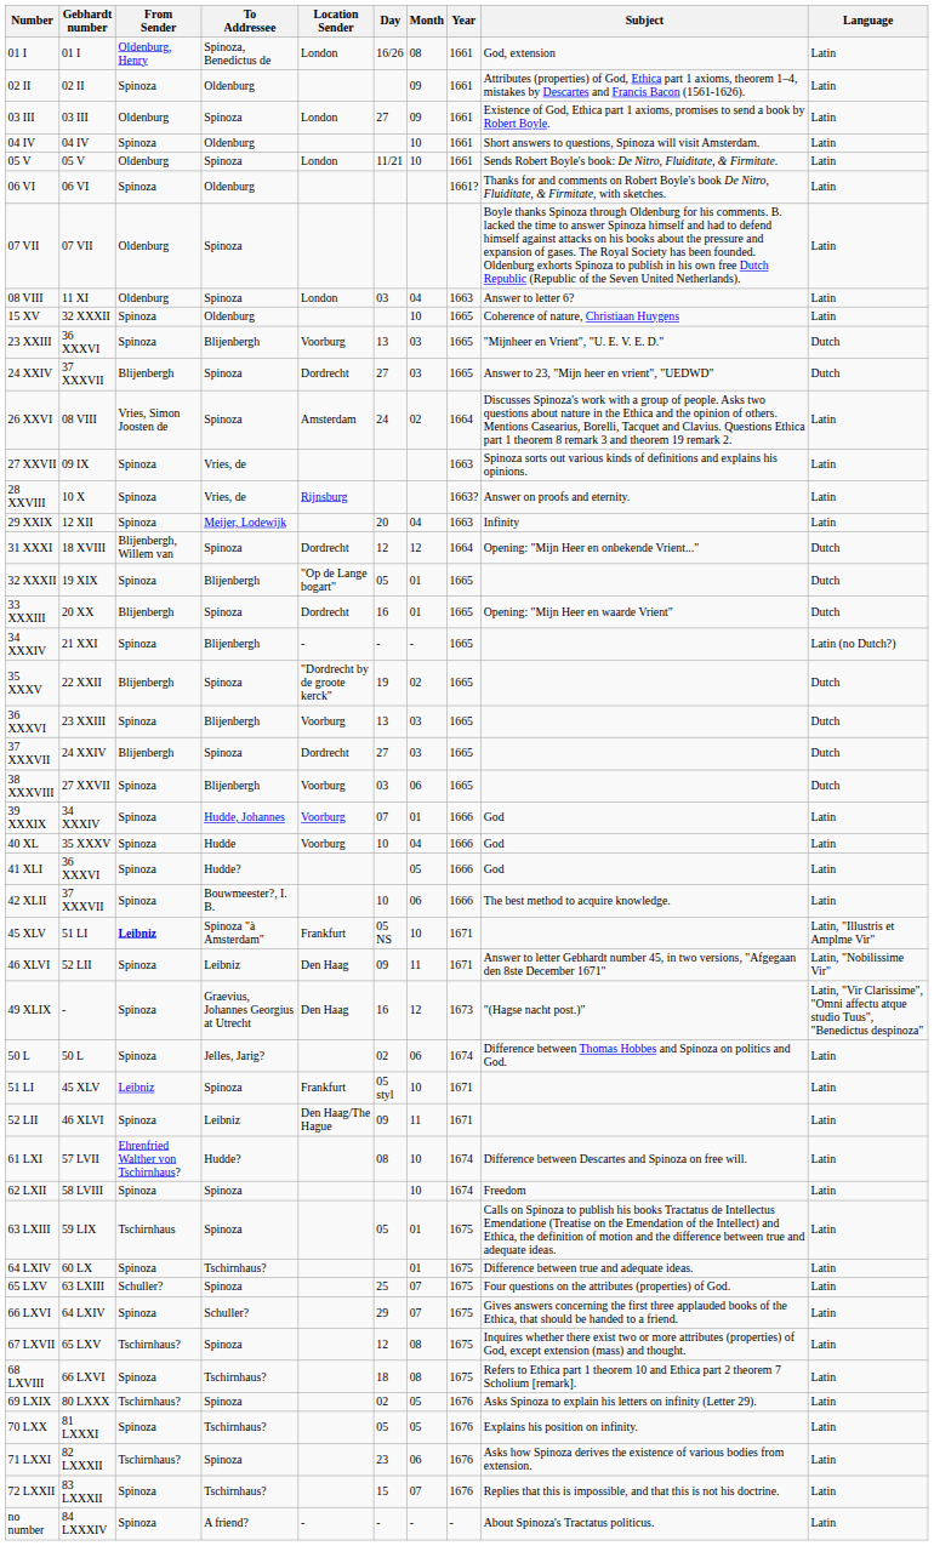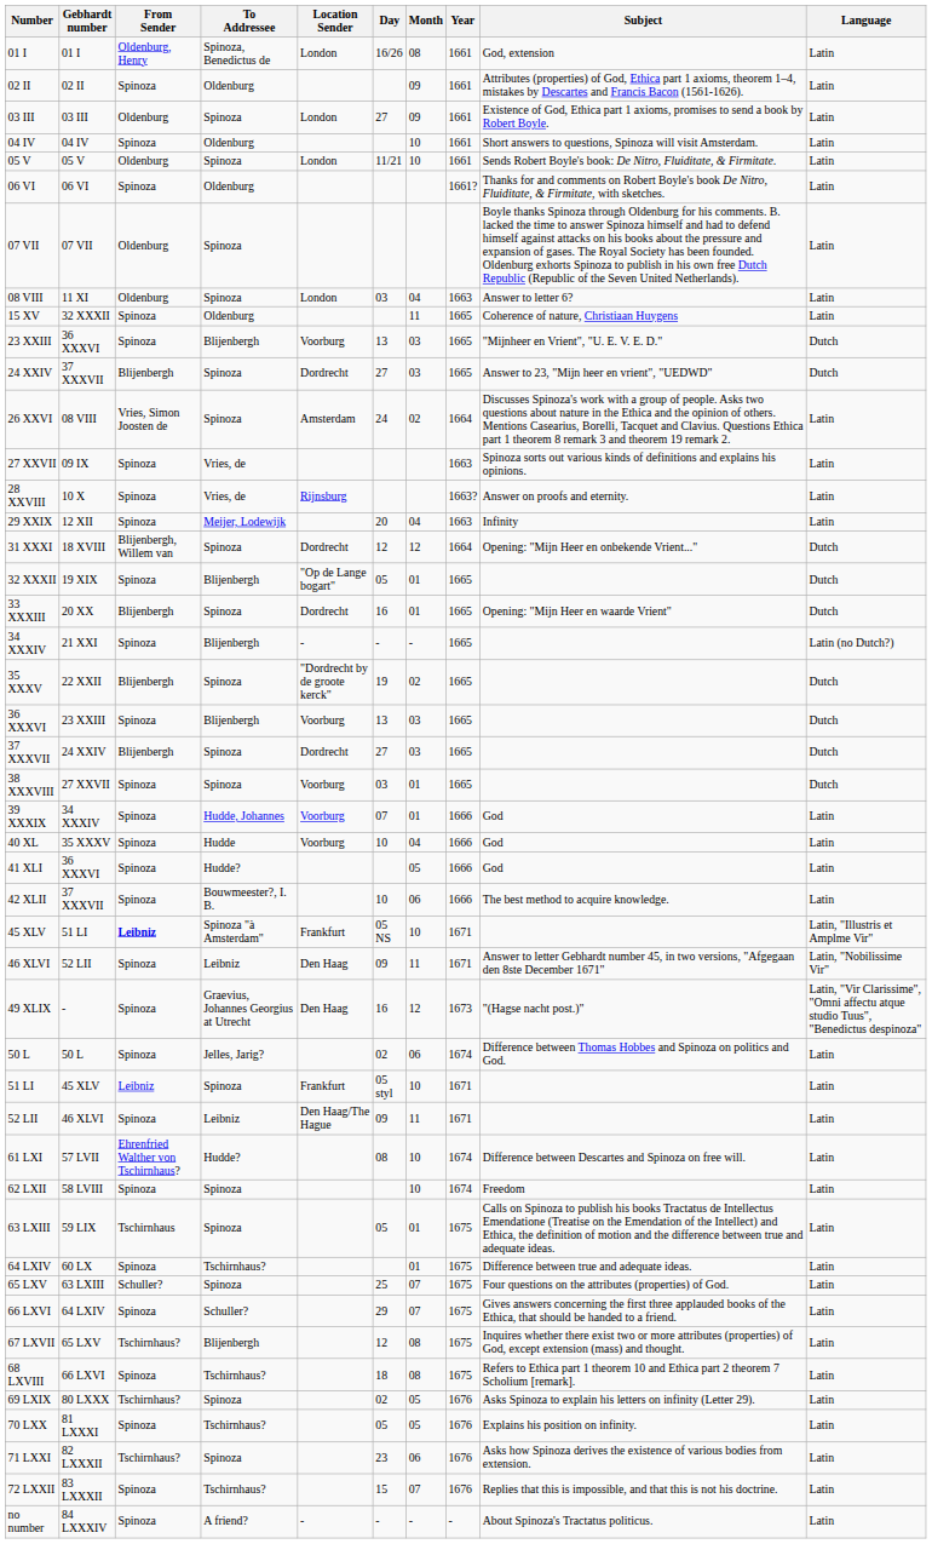15 XV | Month: 10 -> 11
38 XXXVIII | To Addressee: Blijenbergh -> Spinoza
38 XXXVIII | Month: 06 -> 01
67 LXVII | To Addressee: Spinoza -> Blijenbergh
